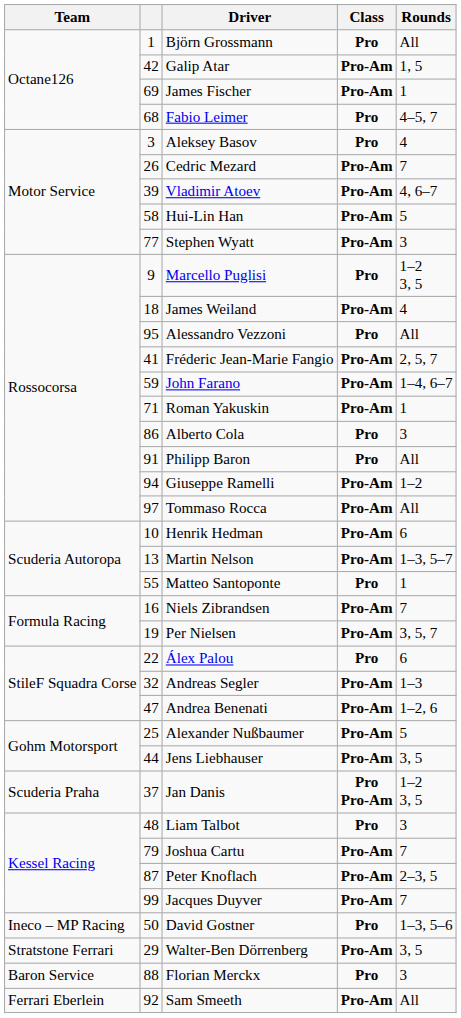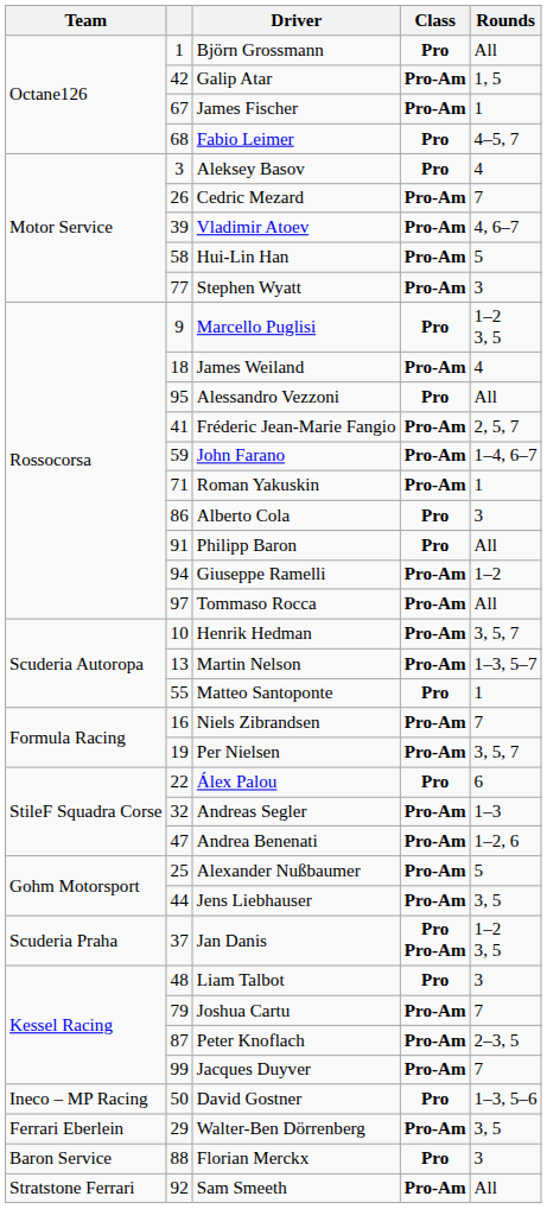James Fischer | column 2: 69 -> 67
Henrik Hedman | Rounds: 6 -> 3, 5, 7
Walter-Ben Dörrenberg | Team: Stratstone Ferrari -> Ferrari Eberlein
Sam Smeeth | Team: Ferrari Eberlein -> Stratstone Ferrari
